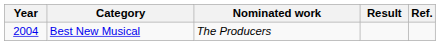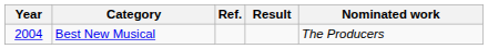columns swapped: Nominated work <-> Ref.
